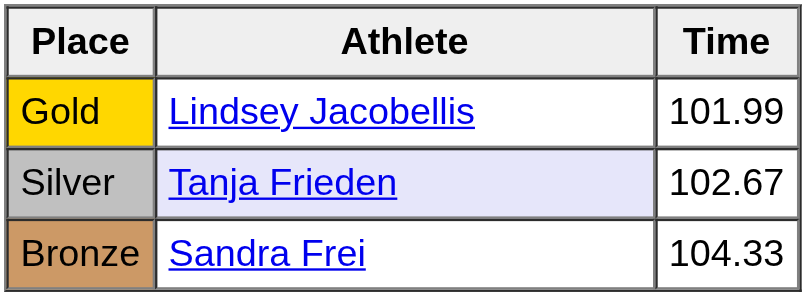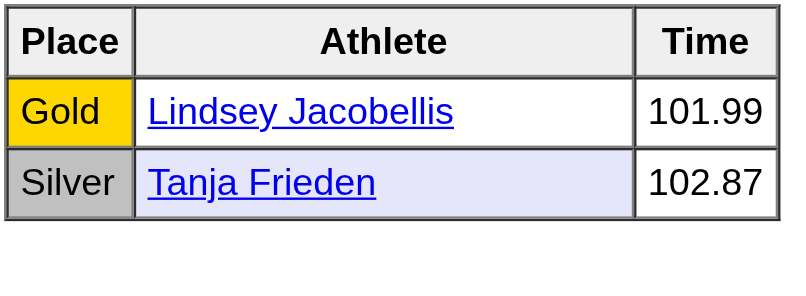Silver | Time: 102.67 -> 102.87
- row: Bronze | Sandra Frei | 104.33
